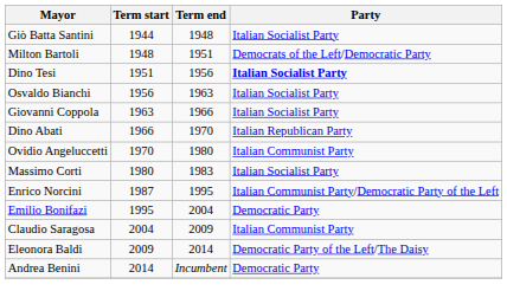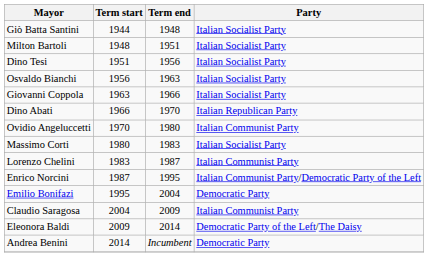Milton Bartoli | Party: Democrats of the Left/Democratic Party -> Italian Socialist Party
Dino Tesi | Party: bold -> normal
+ row: Lorenzo Chelini | 1983 | 1987 | Italian Communist Party
